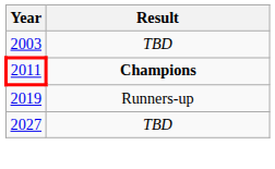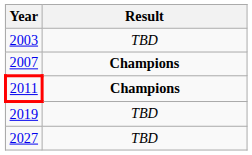+ row: 2007 | Champions
2019 | Result: Runners-up -> TBD
